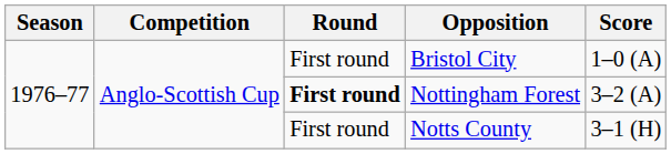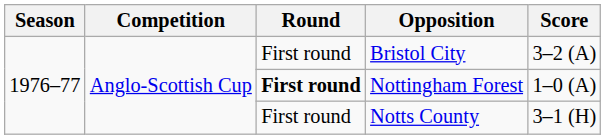Bristol City | Score: 1–0 (A) -> 3–2 (A)
Nottingham Forest | Score: 3–2 (A) -> 1–0 (A)
